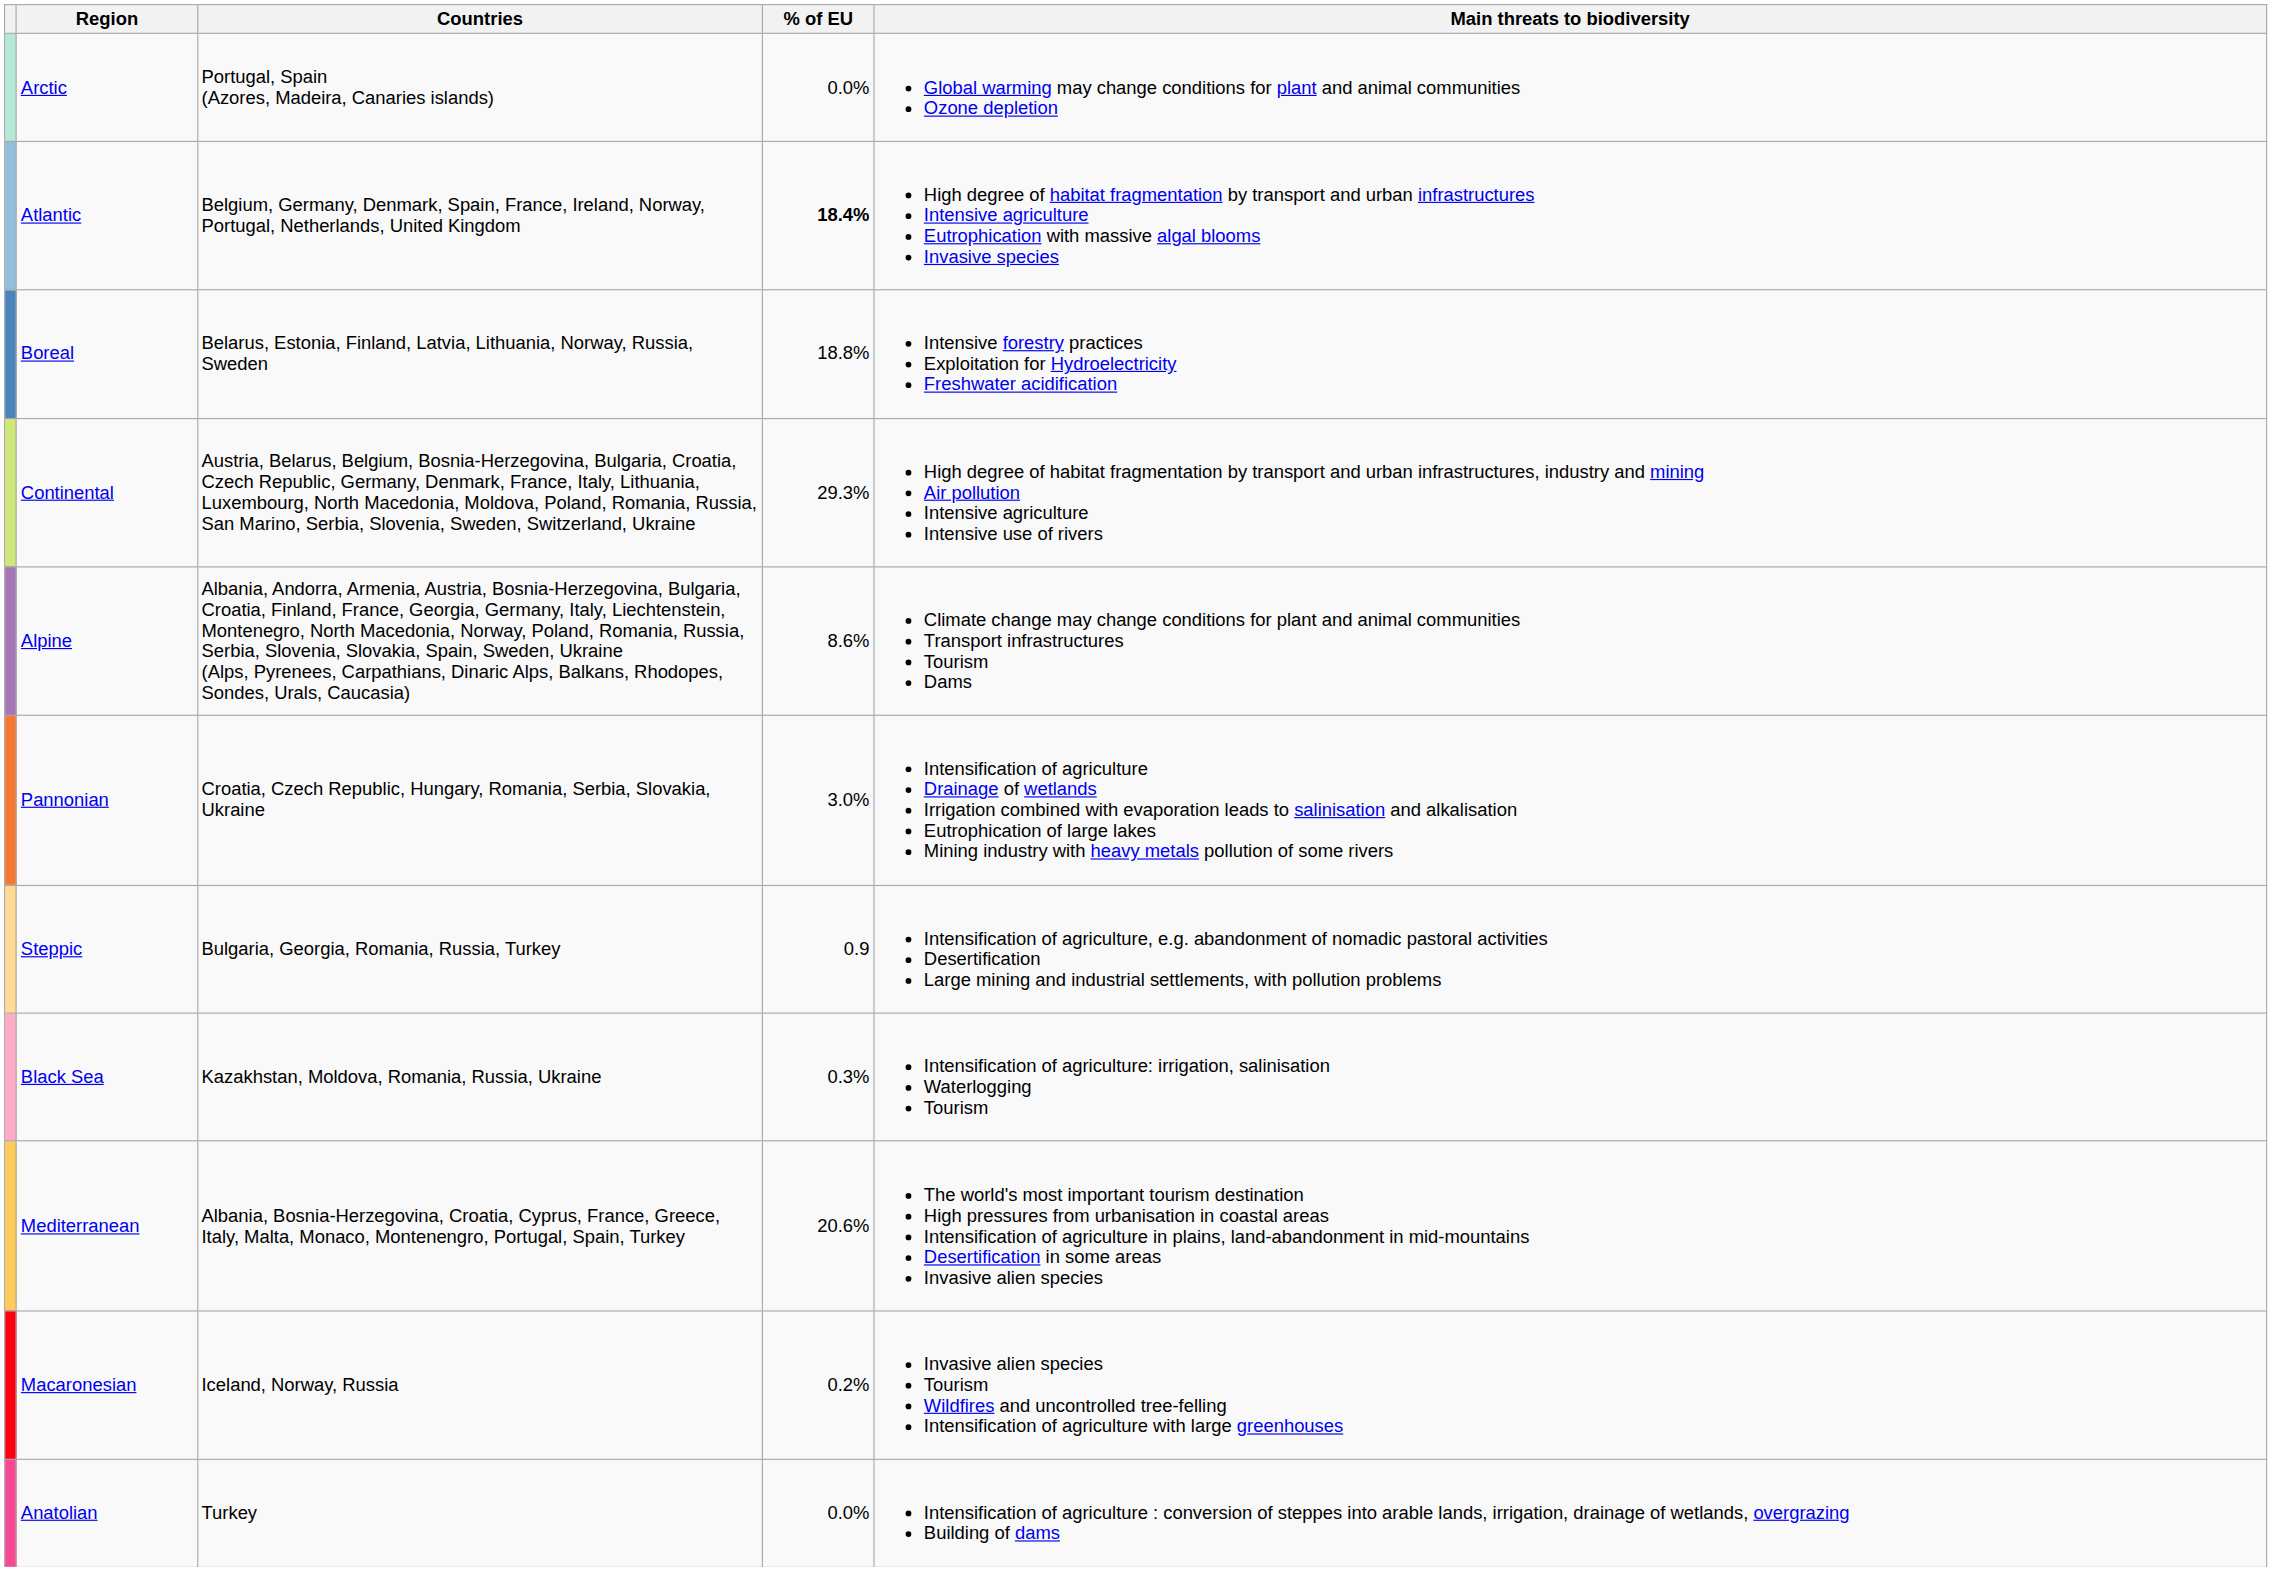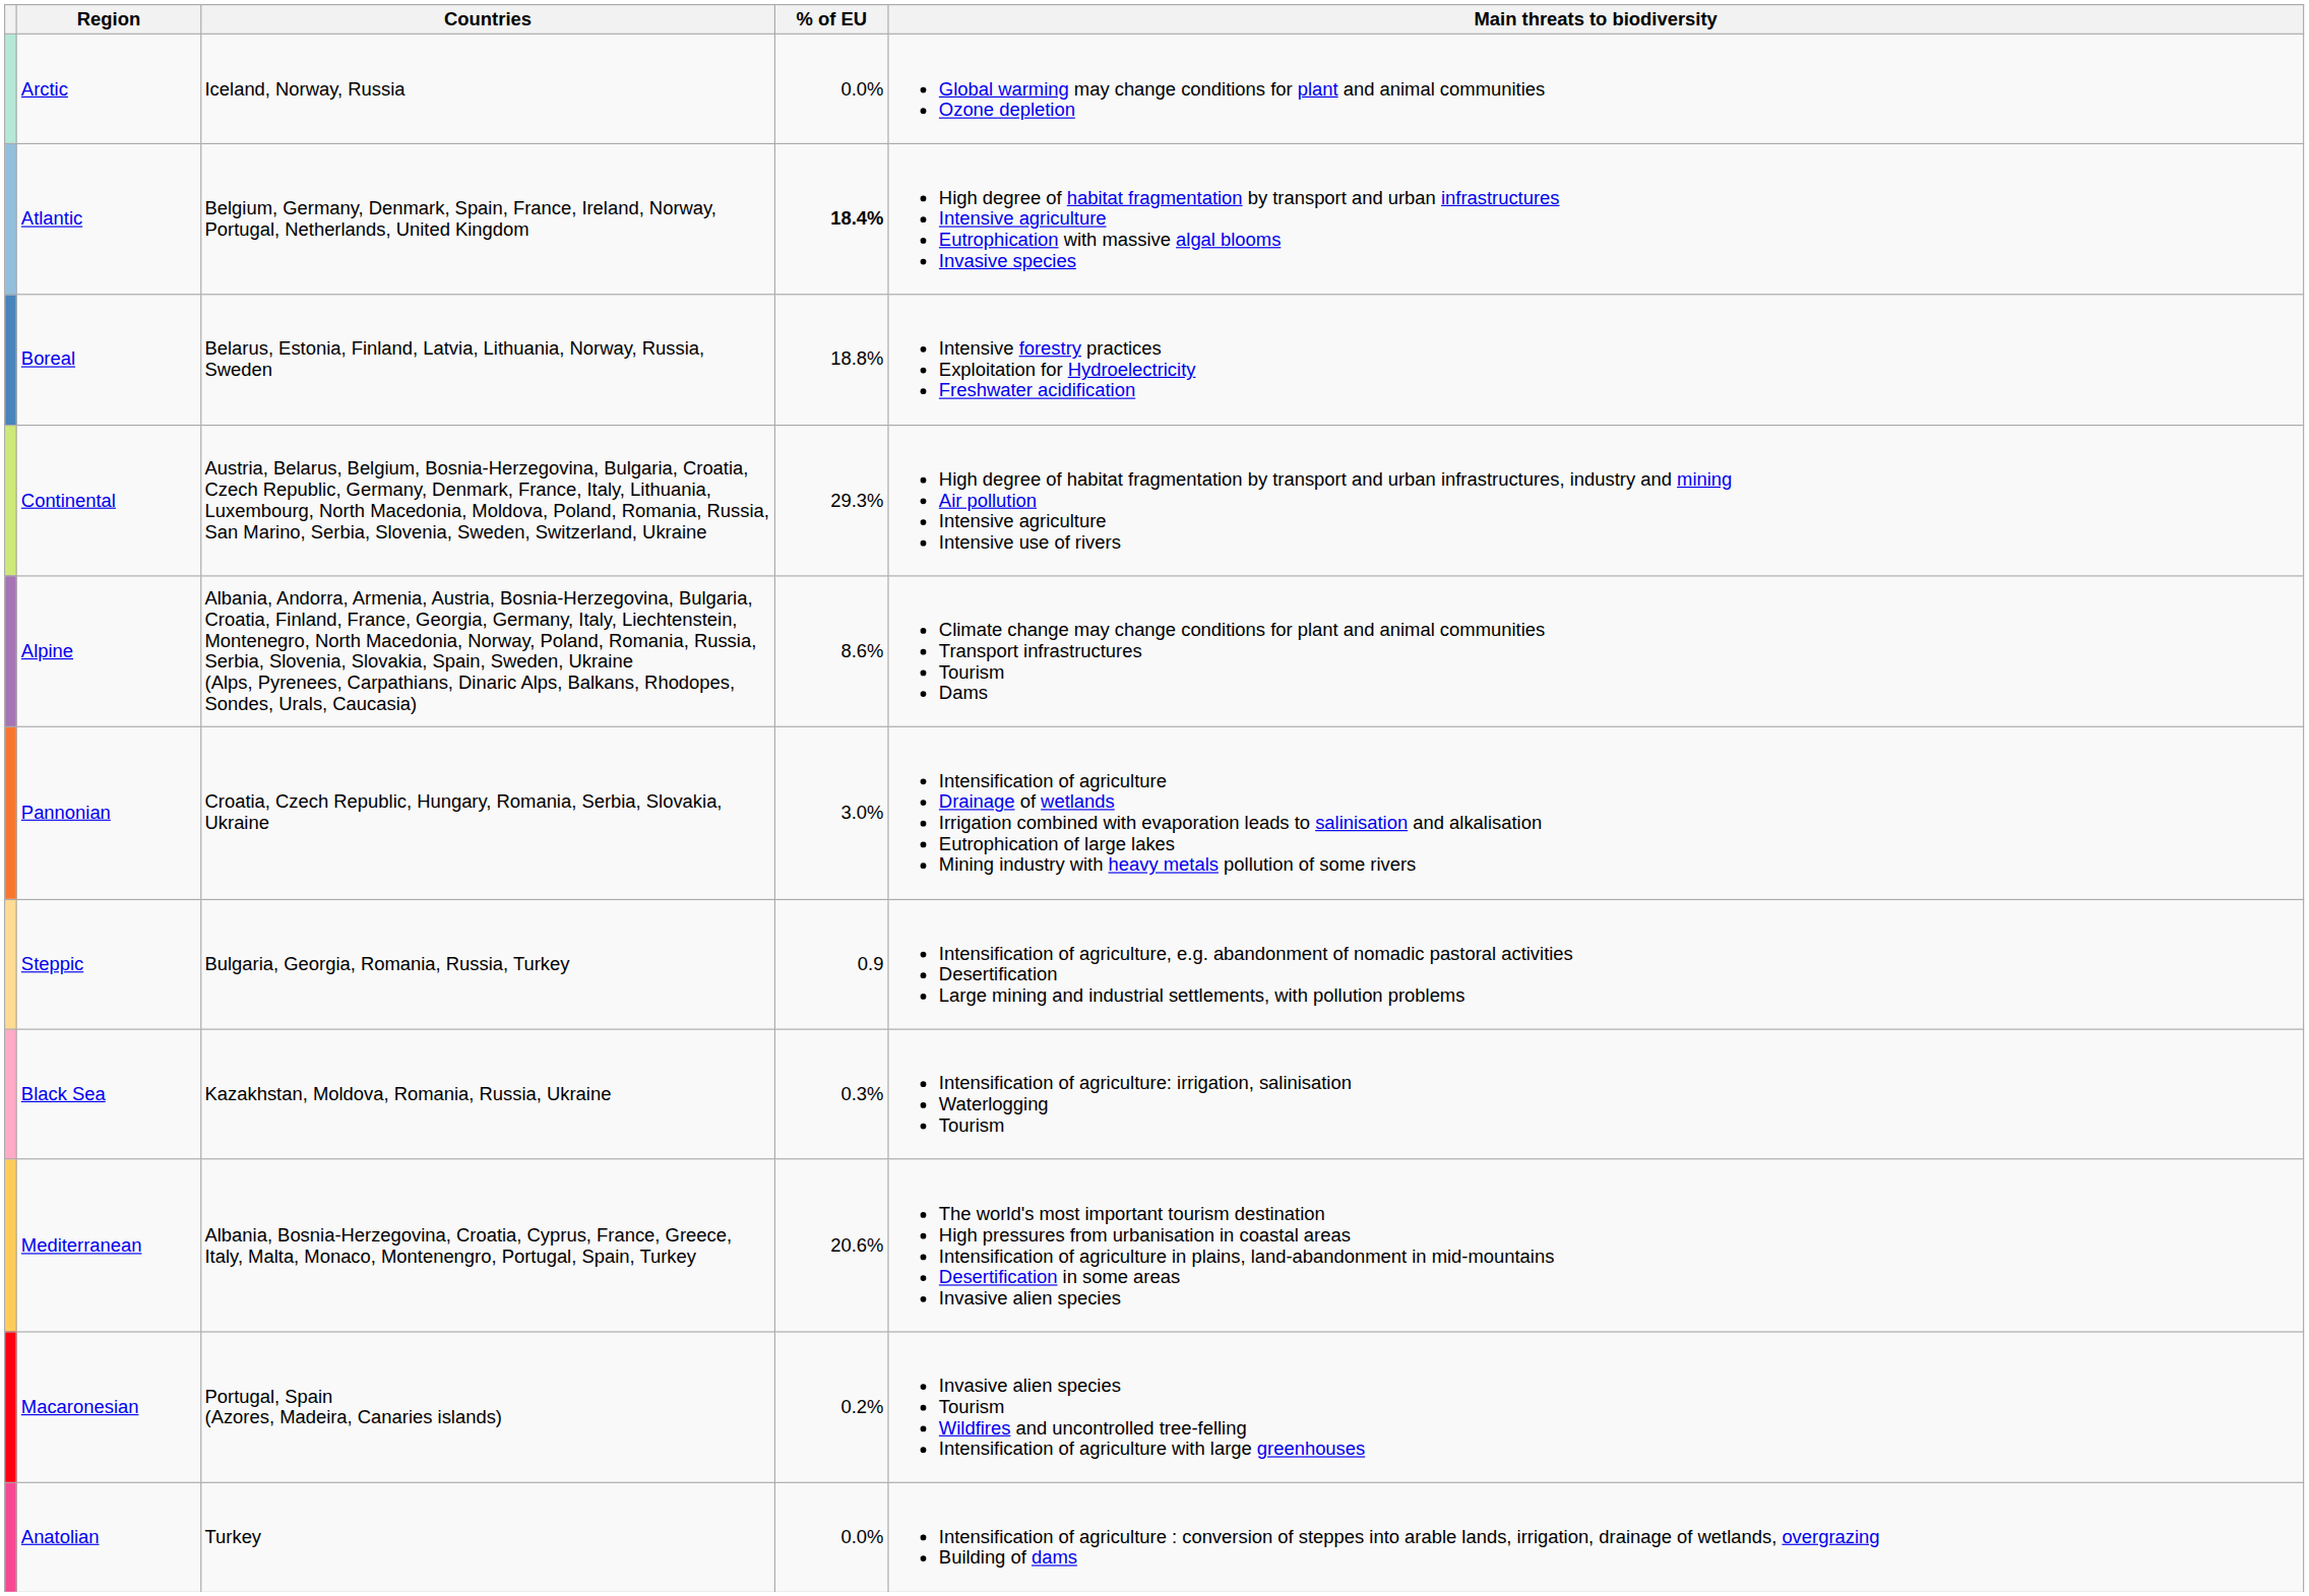Arctic | Countries: Portugal, Spain (Azores, Madeira, Canaries islands) -> Iceland, Norway, Russia
Macaronesian | Countries: Iceland, Norway, Russia -> Portugal, Spain (Azores, Madeira, Canaries islands)
